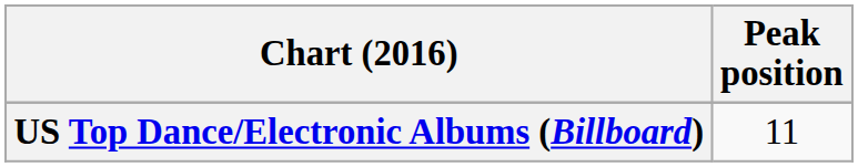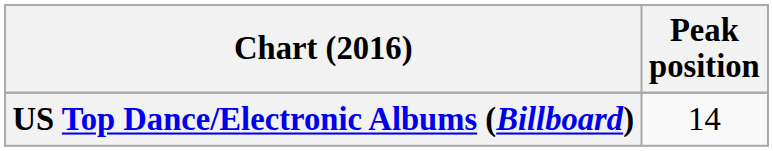US Top Dance/Electronic Albums (Billboard) | Peak position: 11 -> 14
